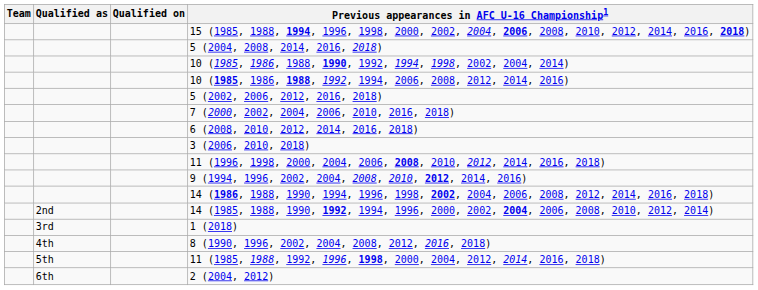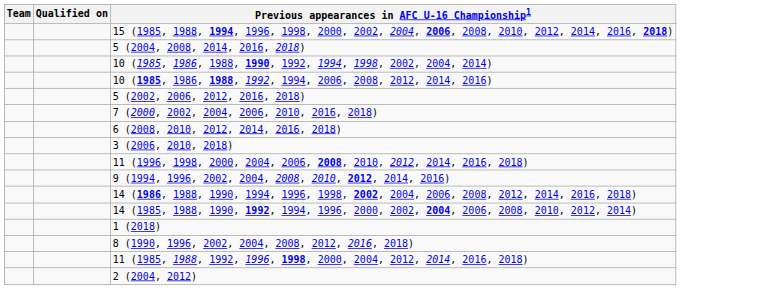- column: Qualified as | 2nd | 3rd | 4th | 5th | 6th
